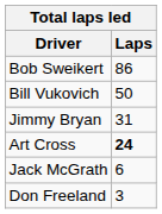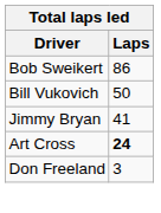Jimmy Bryan | Laps: 31 -> 41
- row: Jack McGrath | 6
